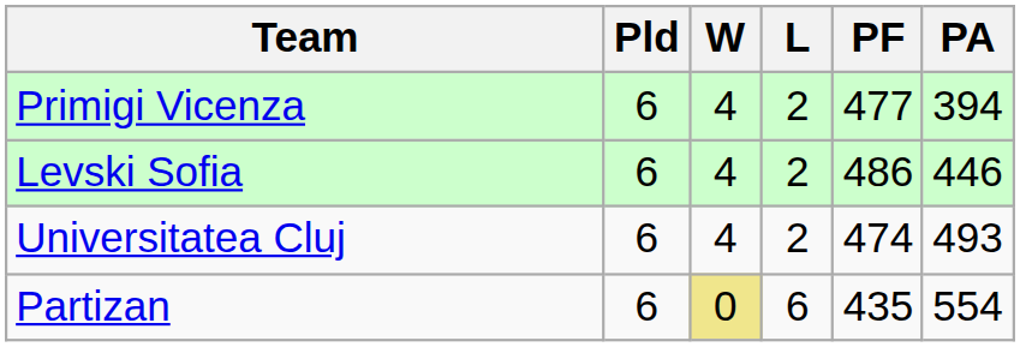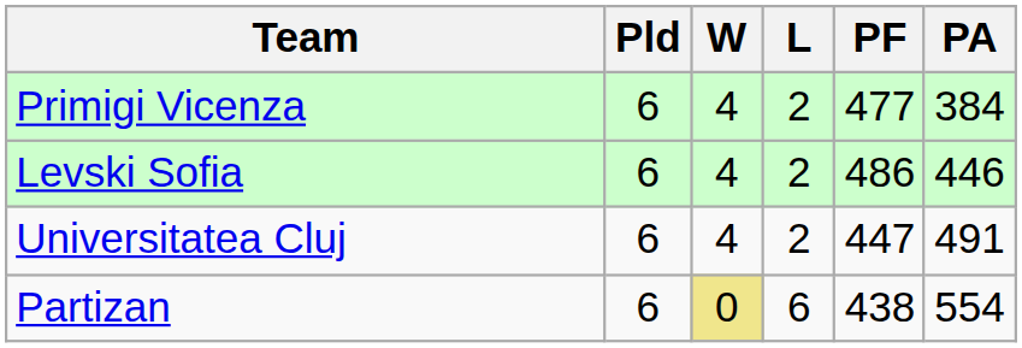Primigi Vicenza | PA: 394 -> 384
Universitatea Cluj | PF: 474 -> 447
Universitatea Cluj | PA: 493 -> 491
Partizan | PF: 435 -> 438
